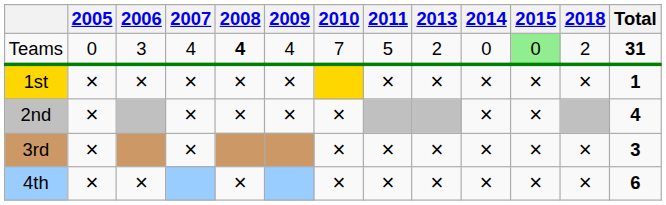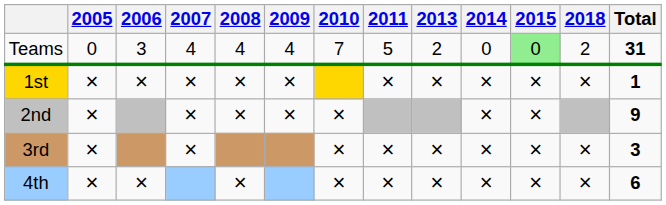Teams | 2008: bold -> normal
2nd | Total: 4 -> 9
